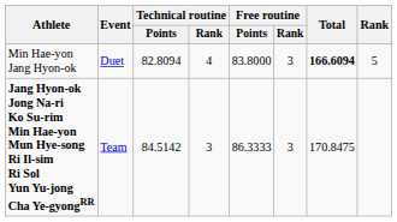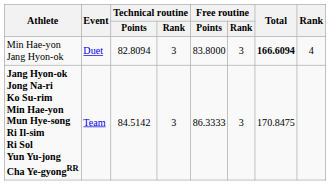Min Hae-yon Jang Hyon-ok | Technical routine / Rank: 4 -> 3
Min Hae-yon Jang Hyon-ok | Rank: 5 -> 4
